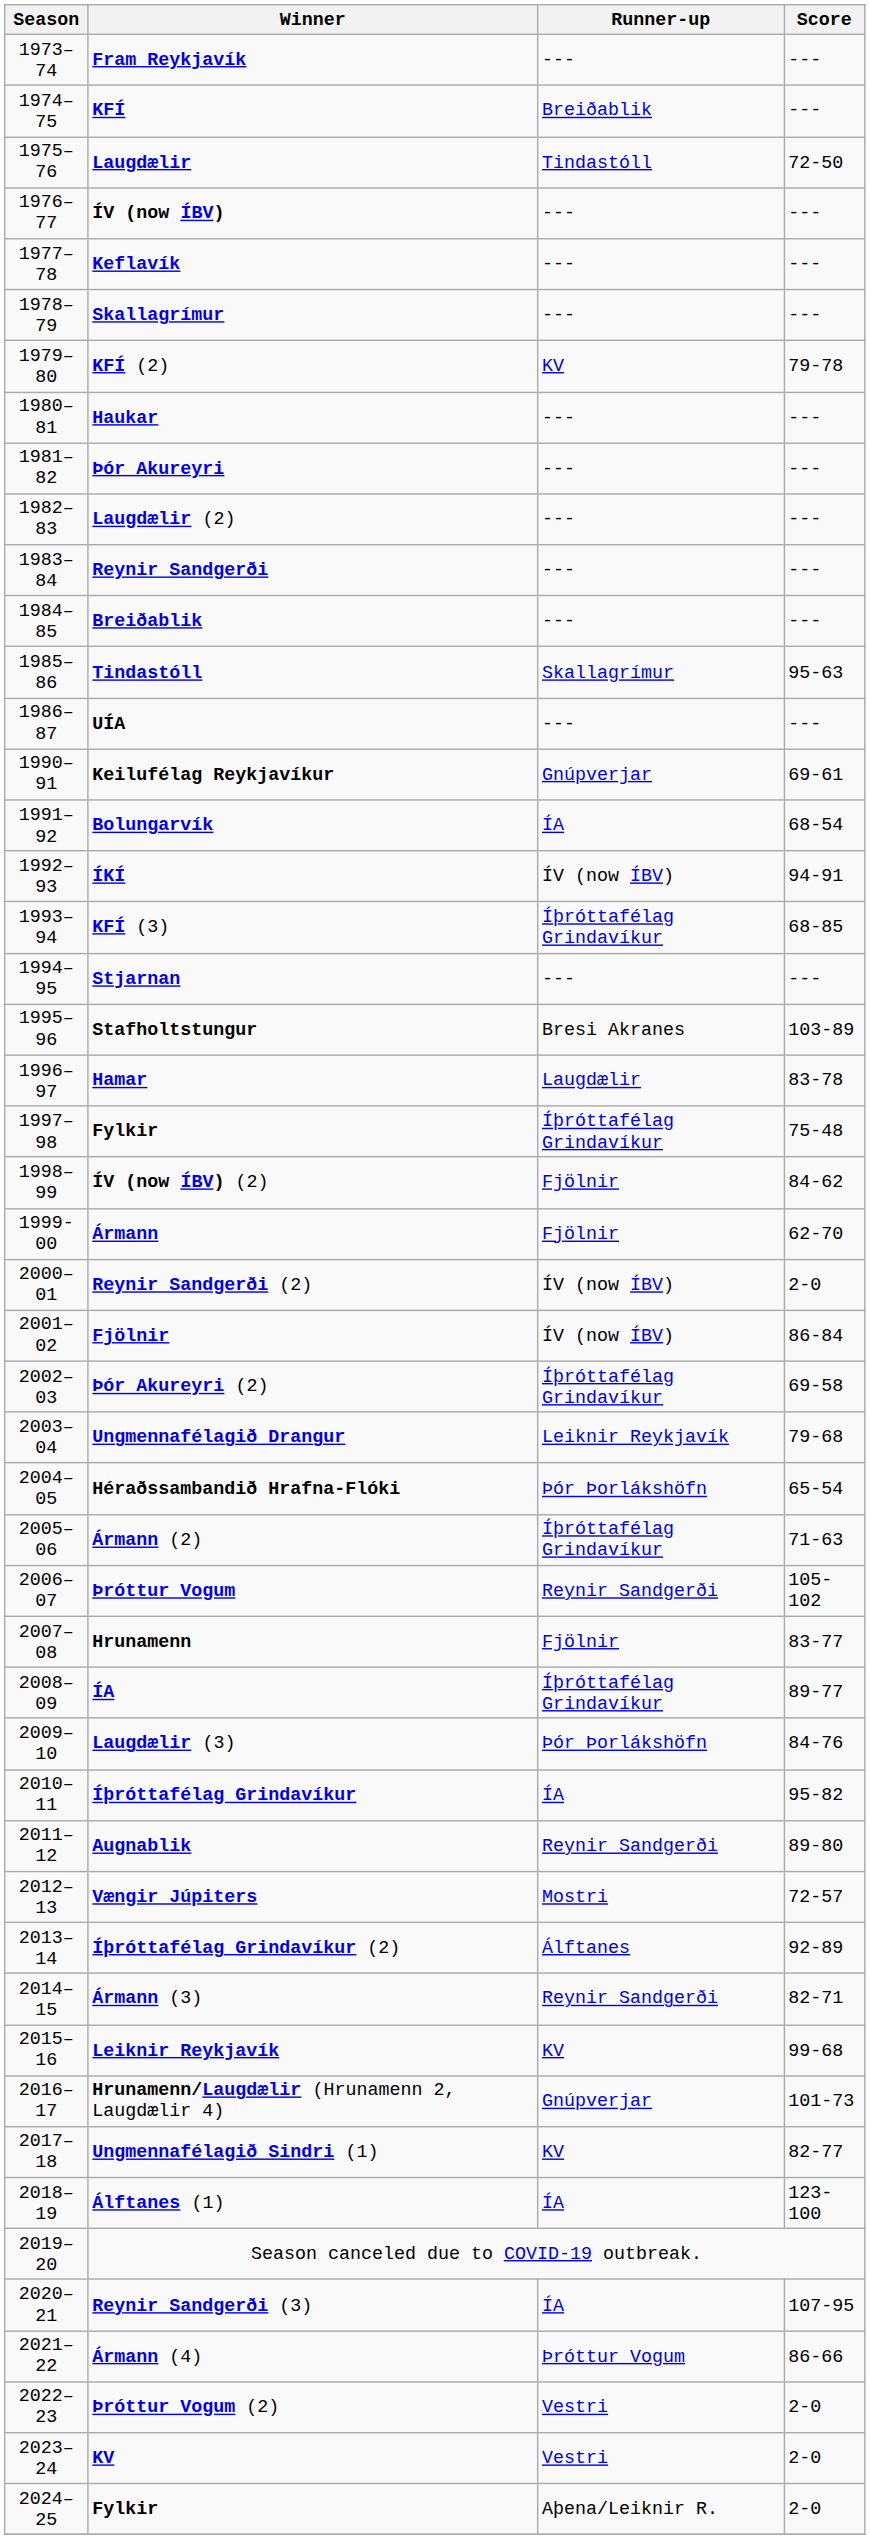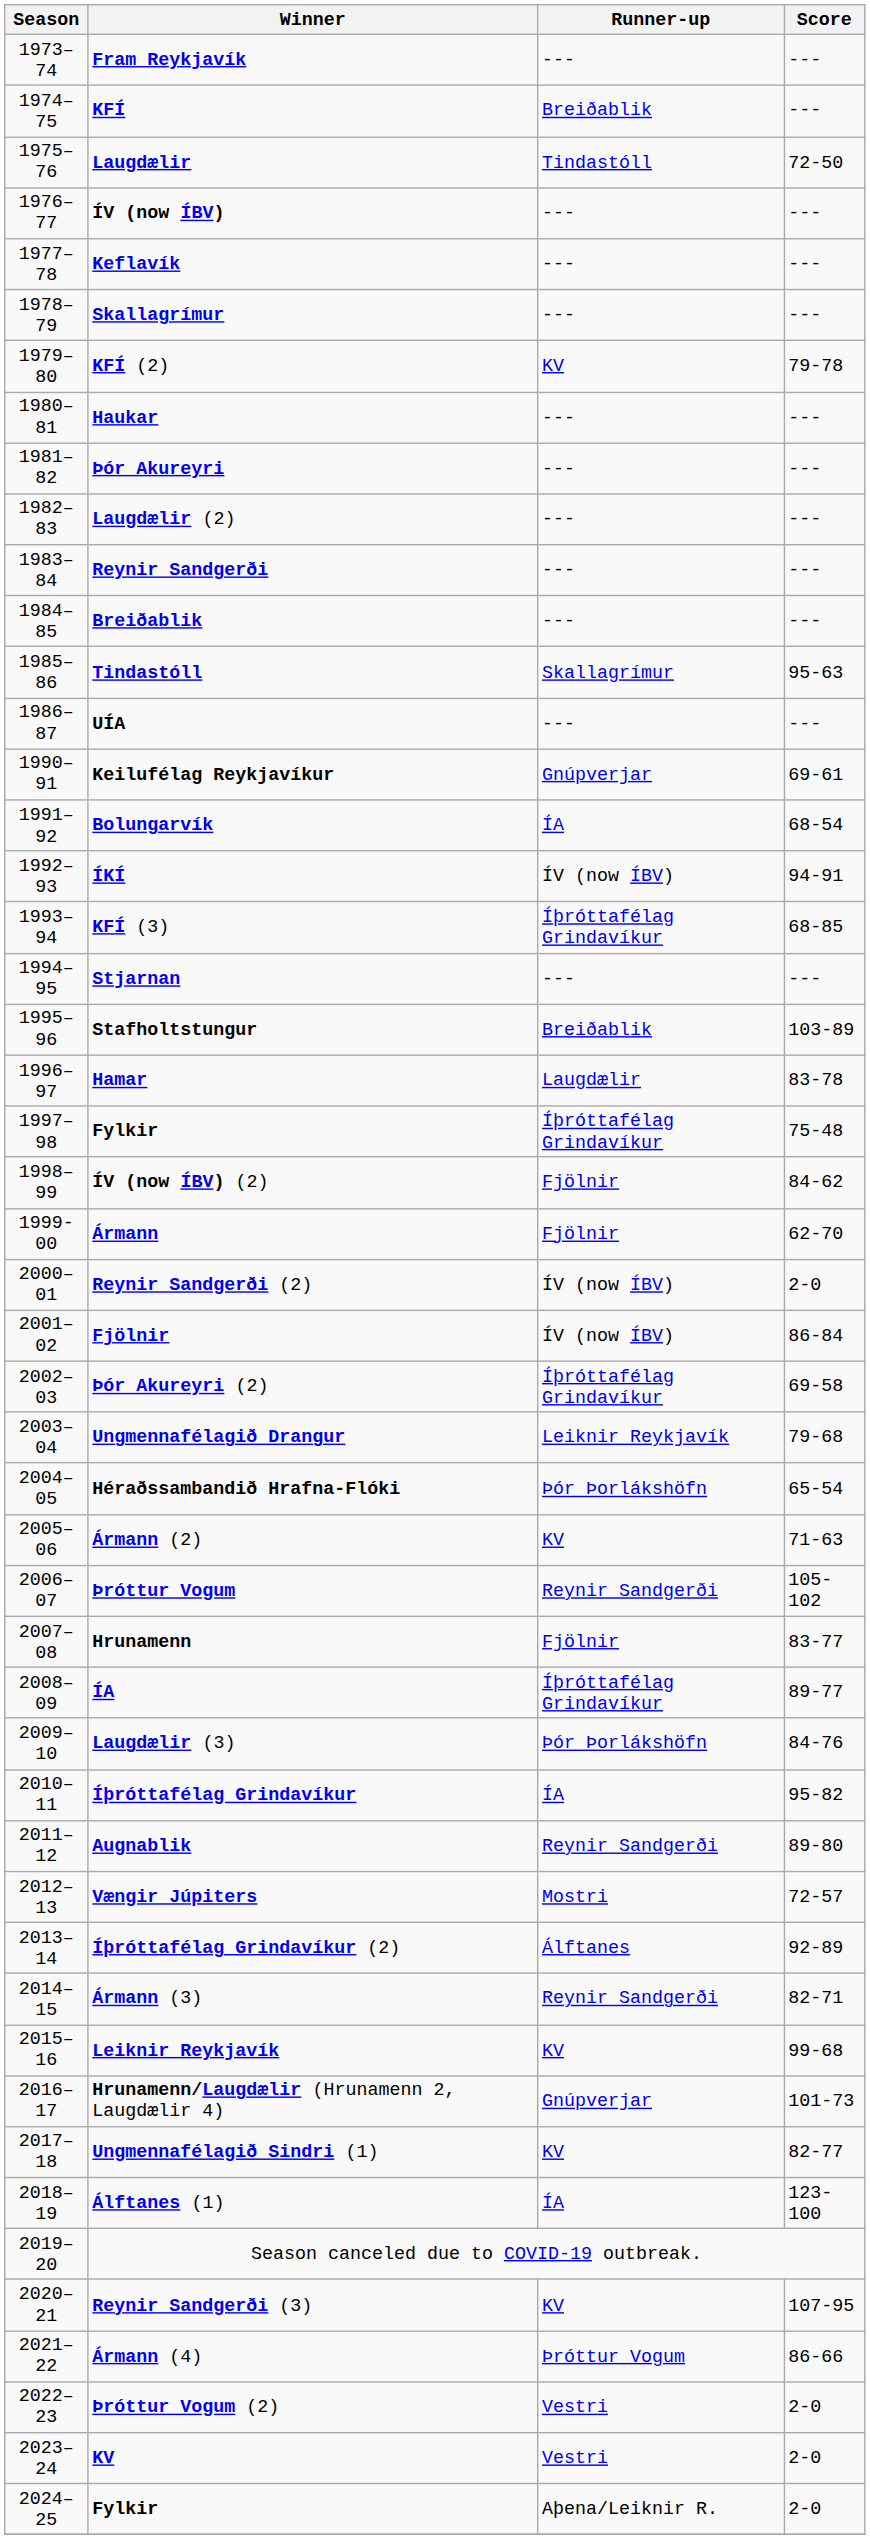Stafholtstungur | Runner-up: Bresi Akranes -> Breiðablik
Ármann (2) | Runner-up: Íþróttafélag Grindavíkur -> KV
Reynir Sandgerði (3) | Runner-up: ÍA -> KV
